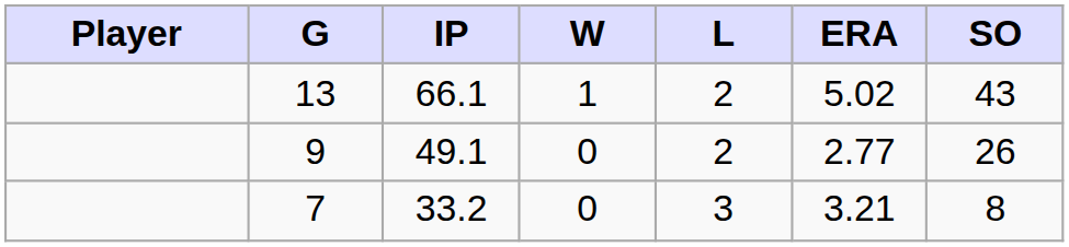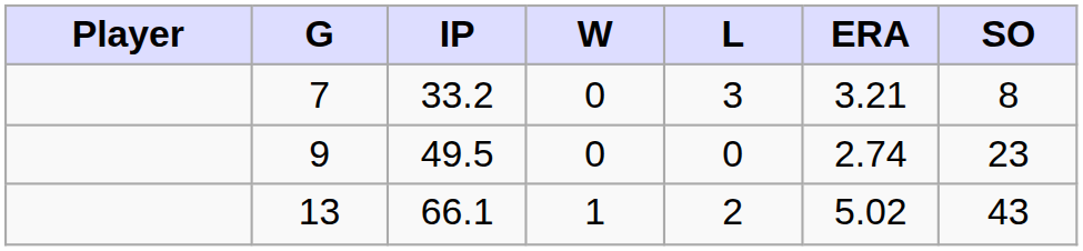rows swapped: 13 <-> 7
9 | IP: 49.1 -> 49.5
9 | L: 2 -> 0
9 | ERA: 2.77 -> 2.74
9 | SO: 26 -> 23
